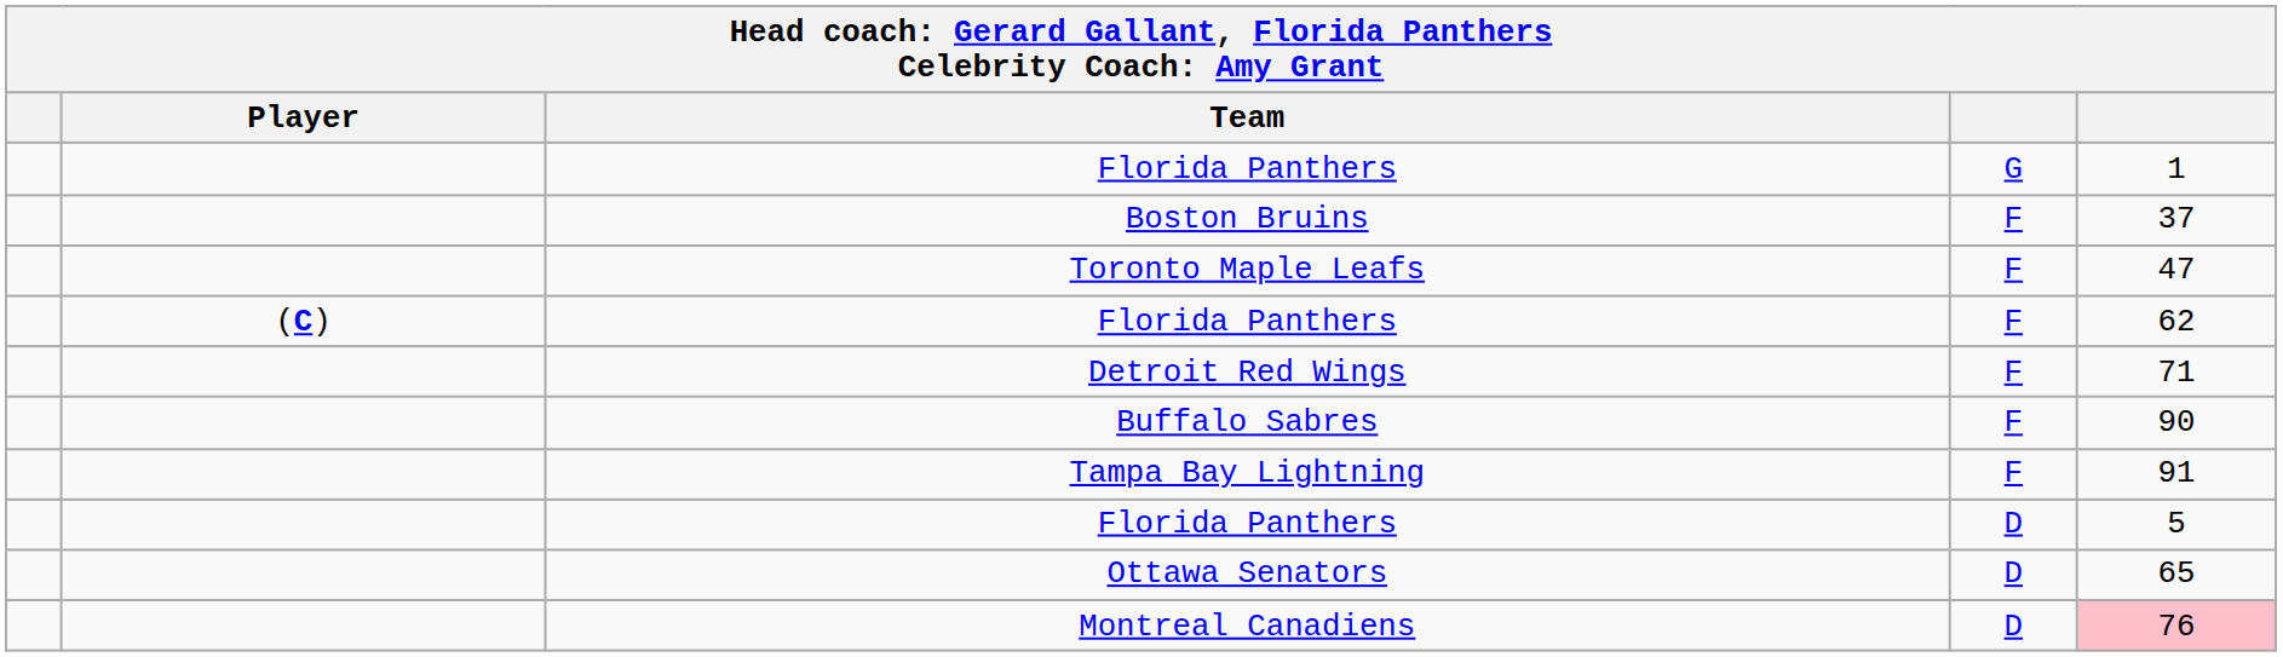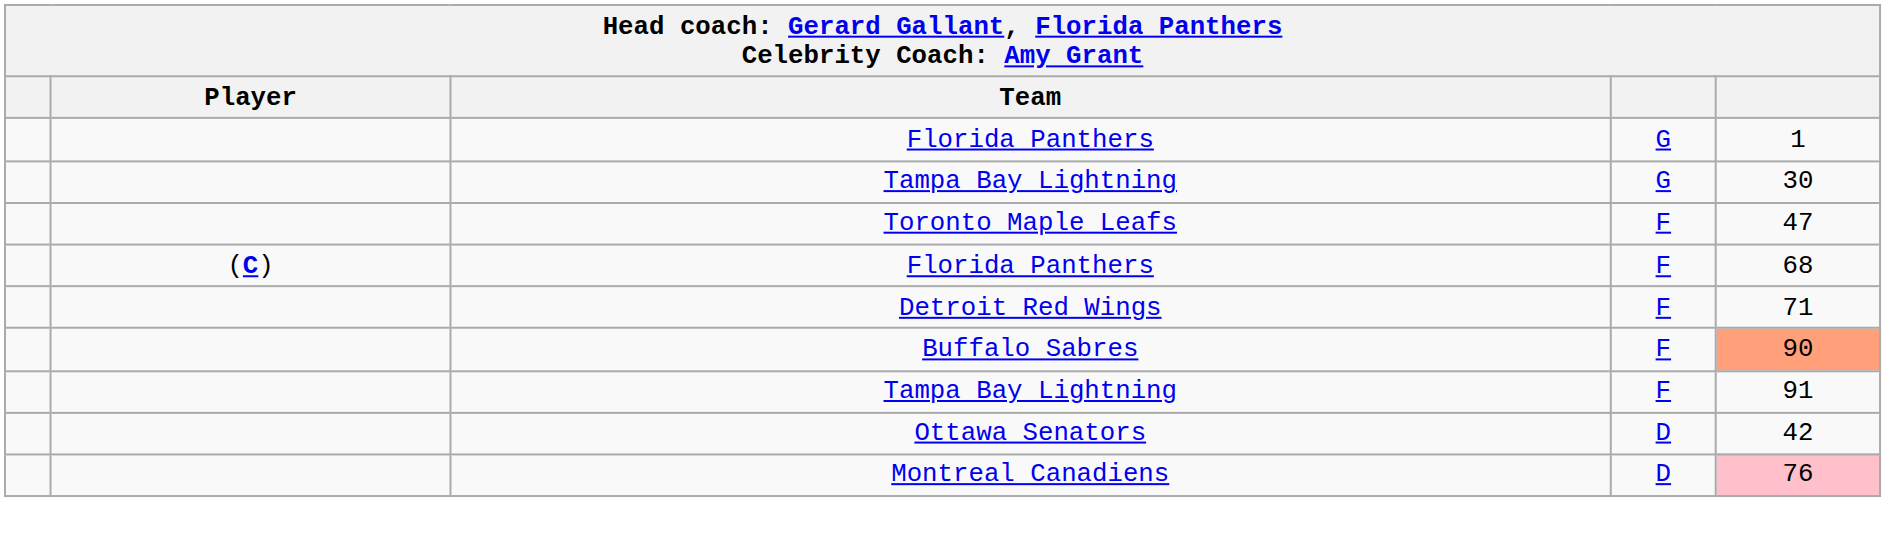+ row: Tampa Bay Lightning | G | 30
- row: Boston Bruins | F | 37
Florida Panthers / F | column 5: 62 -> 68
Buffalo Sabres | column 5: no background -> lightsalmon background
- row: Florida Panthers | D | 5
Ottawa Senators | column 5: 65 -> 42
